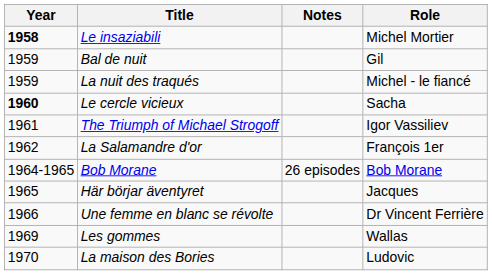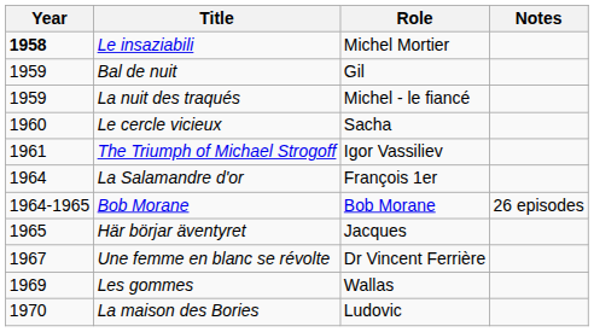columns swapped: Role <-> Notes
Le cercle vicieux | Year: bold -> normal
La Salamandre d'or | Year: 1962 -> 1964
Une femme en blanc se révolte | Year: 1966 -> 1967
